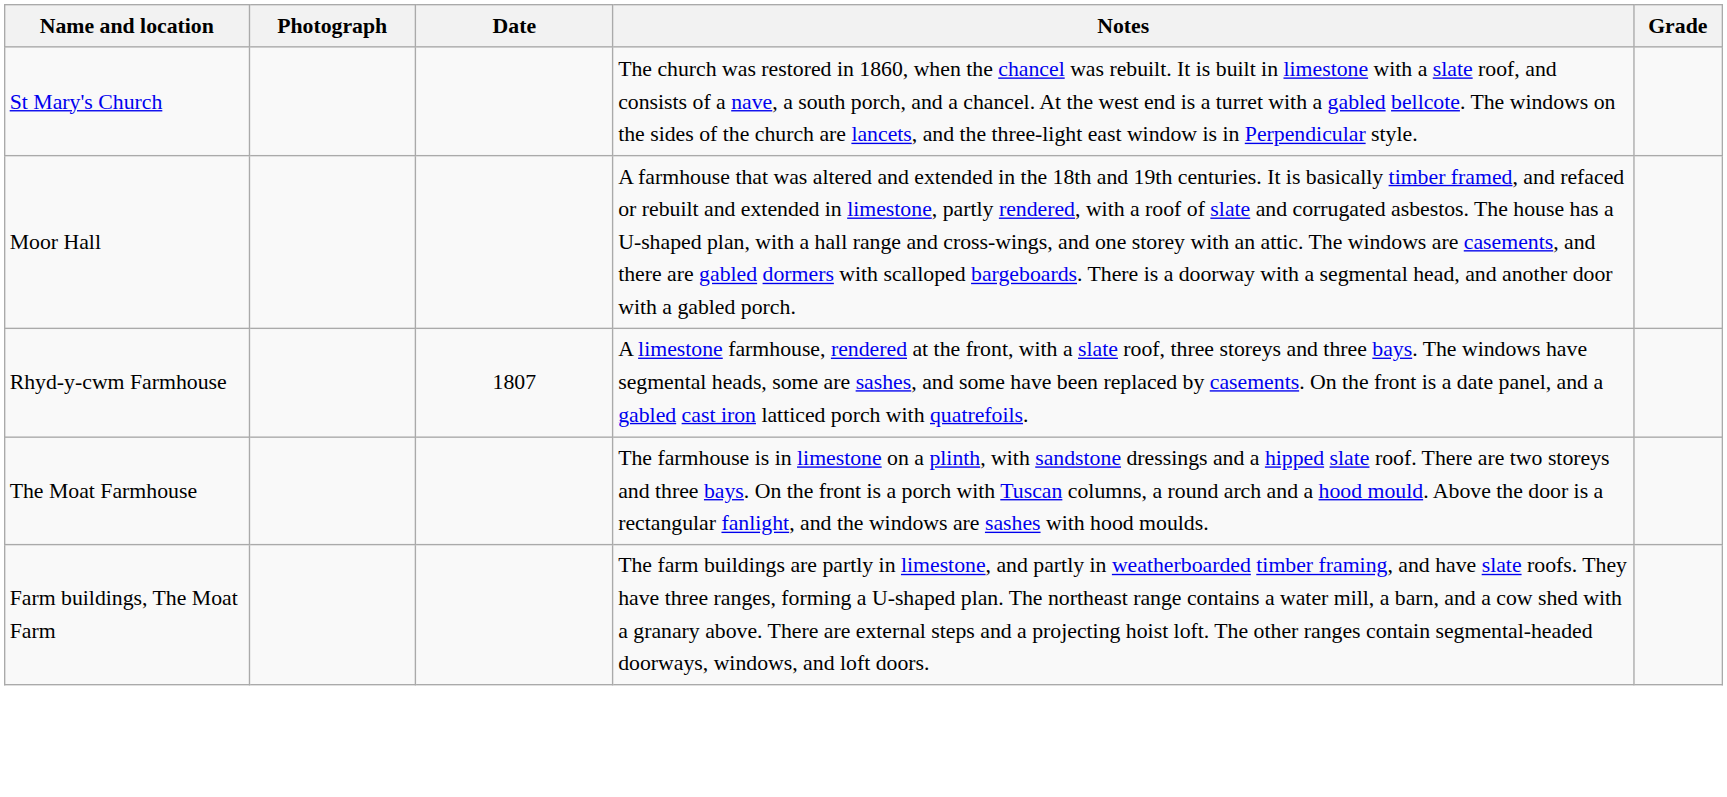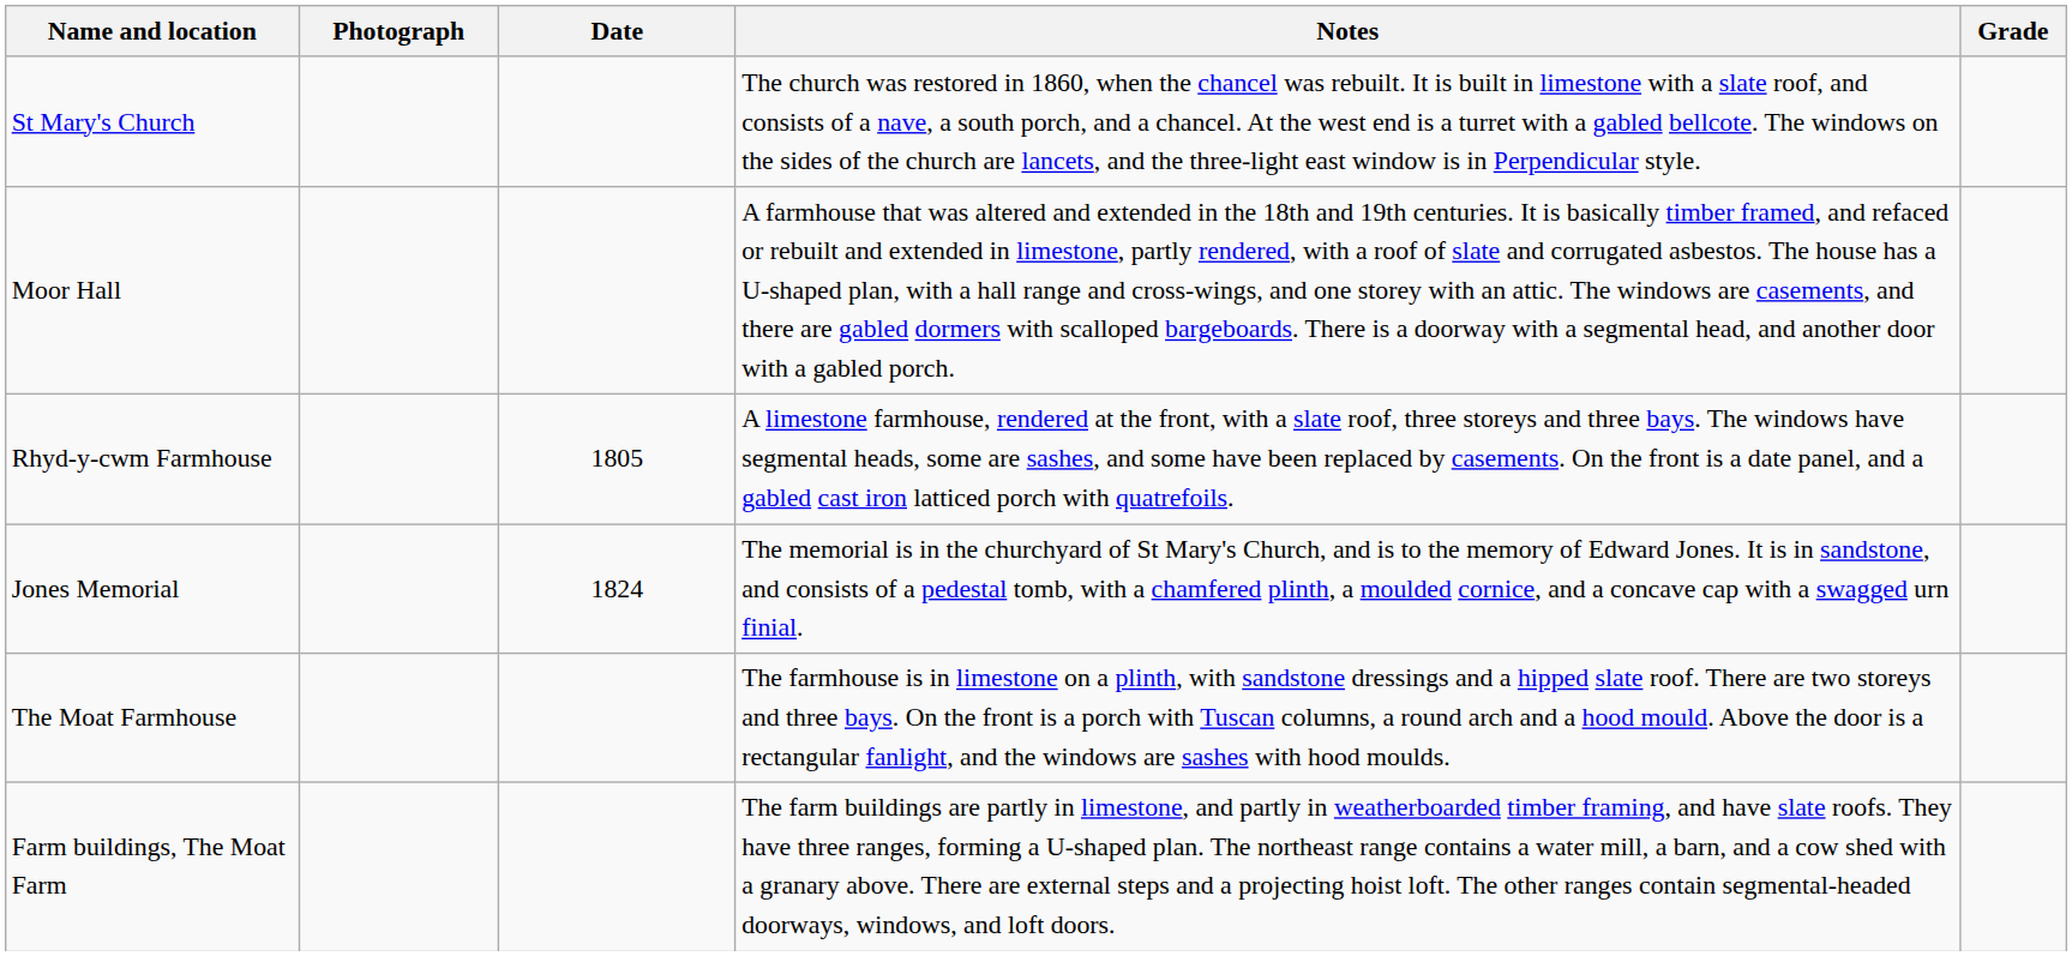Rhyd-y-cwm Farmhouse | Date: 1807 -> 1805
+ row: Jones Memorial | 1824 | The memorial is in the churchyard of St Mary's Church, and is to the memory of Edward Jones. It is in sandstone, and consists of a pedestal tomb, with a chamfered plinth, a moulded cornice, and a concave cap with a swagged urn finial.
